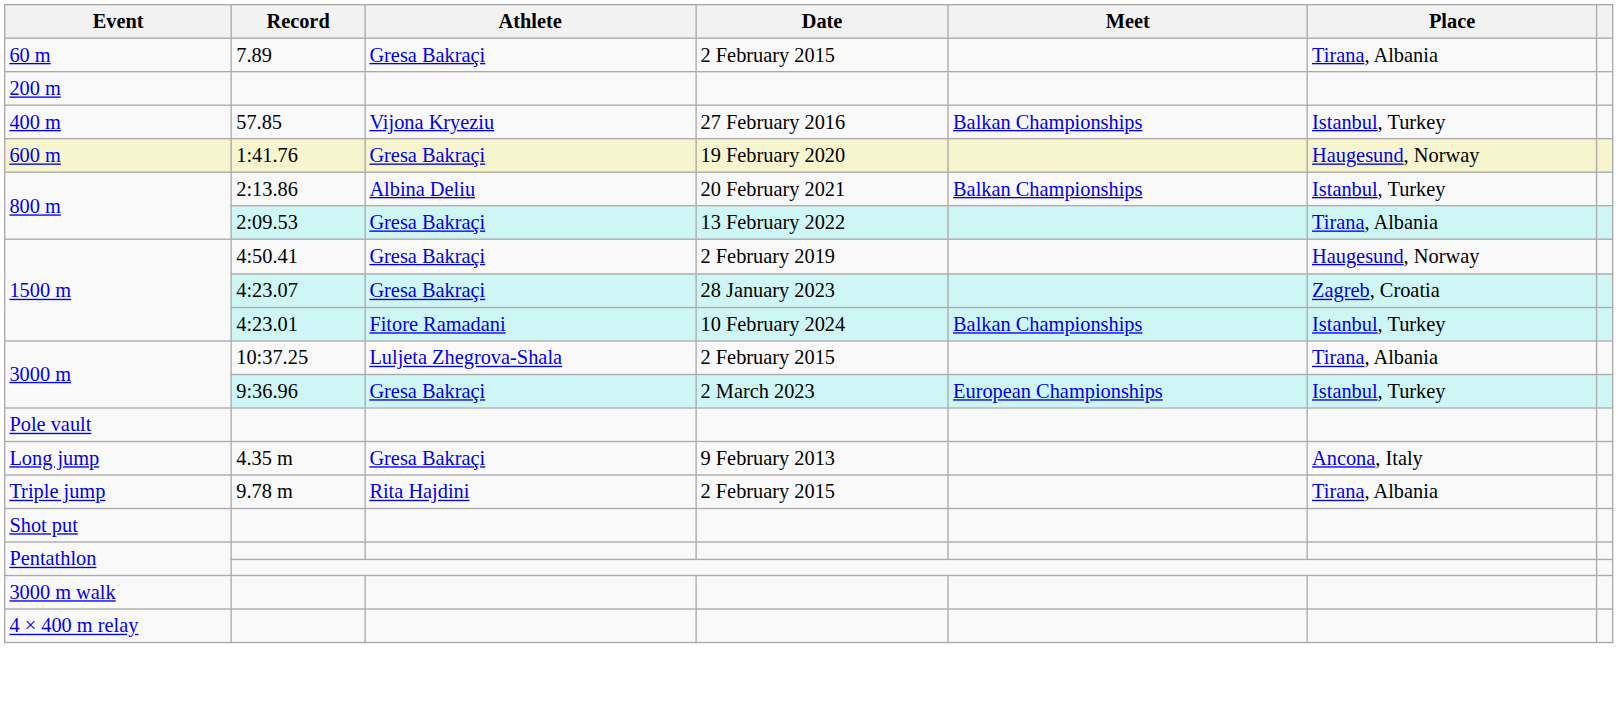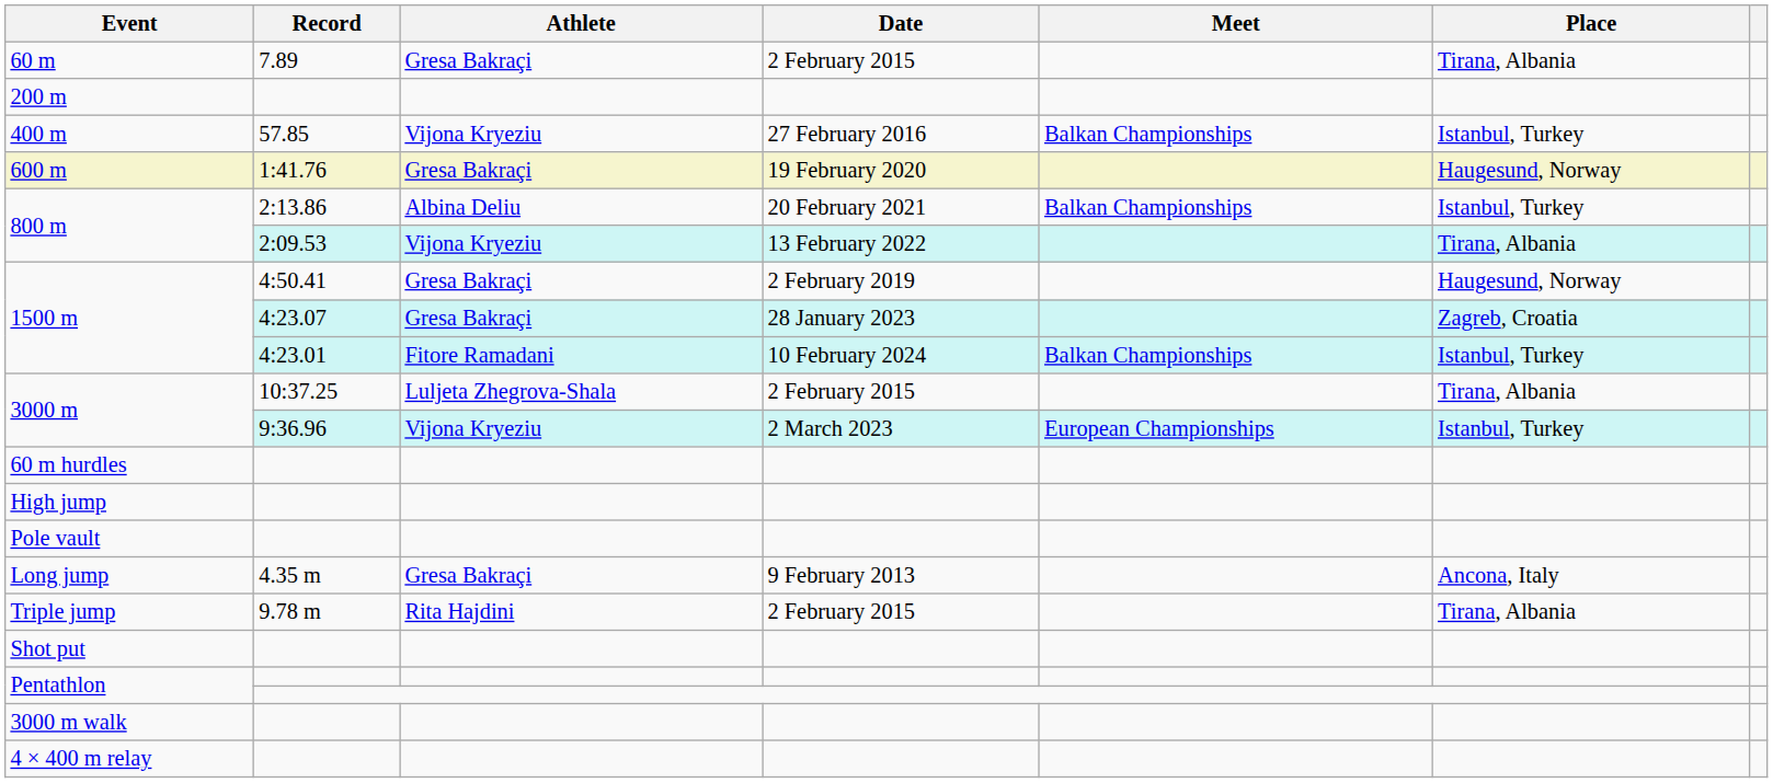800 m / 2:09.53 | Athlete: Gresa Bakraçi -> Vijona Kryeziu
3000 m / 9:36.96 | Athlete: Gresa Bakraçi -> Vijona Kryeziu
+ row: 60 m hurdles
+ row: High jump
